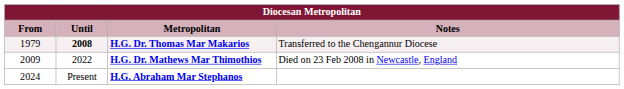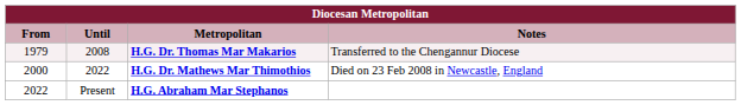H.G. Dr. Thomas Mar Makarios | Until: bold -> normal
H.G. Dr. Mathews Mar Thimothios | From: 2009 -> 2000
H.G. Abraham Mar Stephanos | From: 2024 -> 2022
